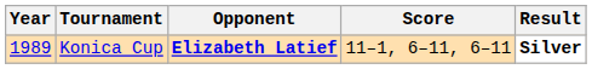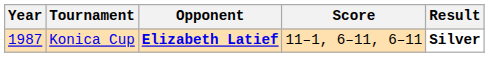Konica Cup | Year: 1989 -> 1987
